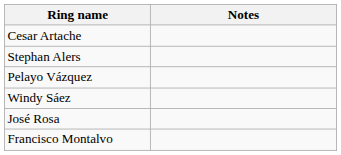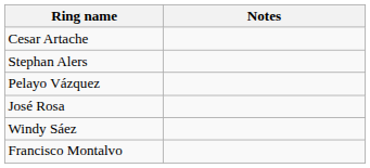rows swapped: José Rosa <-> Windy Sáez
